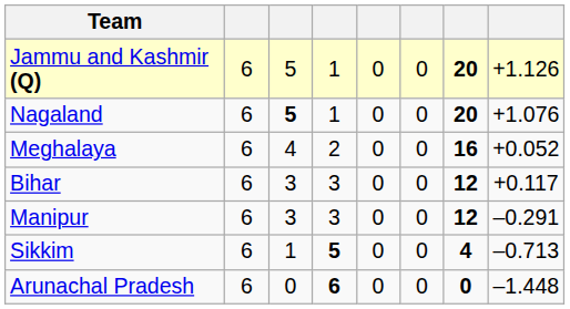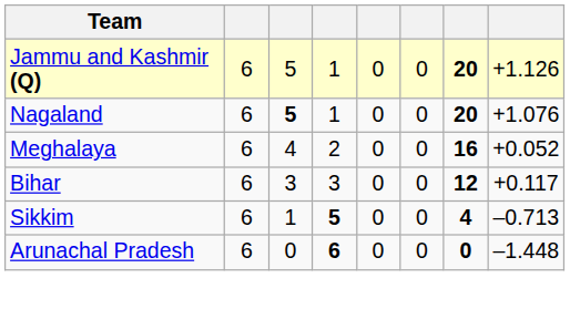- row: Manipur | 6 | 3 | 3 | 0 | 0 | 12 | –0.291
